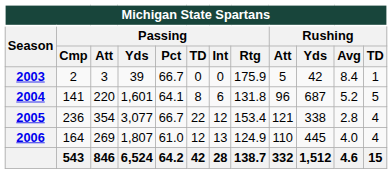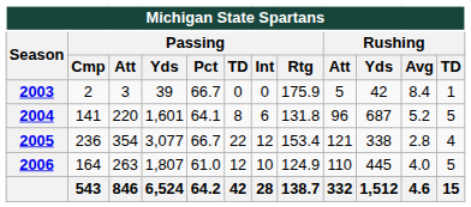2006 | Passing / Att: 269 -> 263
2006 | Passing / Int: 13 -> 10
2006 | Rushing / TD: 4 -> 5
